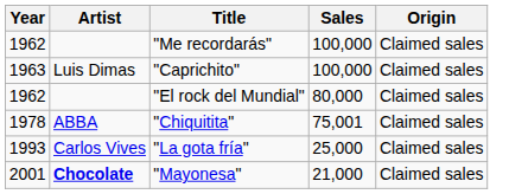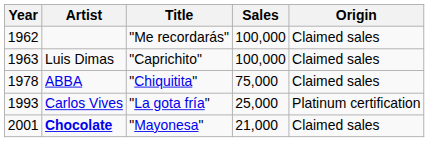- row: 1962 | "El rock del Mundial" | 80,000 | Claimed sales
"Chiquitita" | Sales: 75,001 -> 75,000
"La gota fría" | Origin: Claimed sales -> Platinum certification
